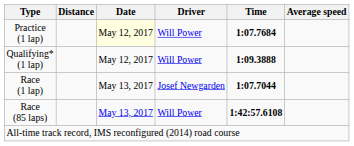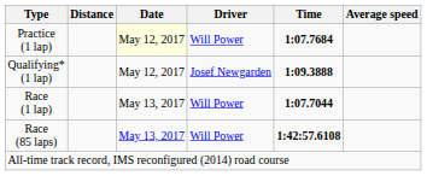Qualifying* (1 lap) | Driver: Will Power -> Josef Newgarden
Race (1 lap) | Driver: Josef Newgarden -> Will Power
